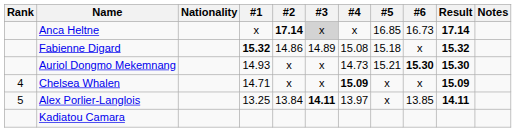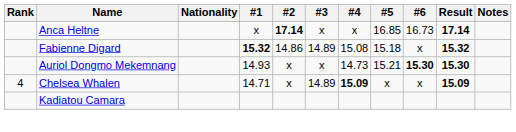Anca Heltne | #3: lightgrey background -> no background
Chelsea Whalen | #3: x -> 14.89
- row: 5 | Alex Porlier-Langlois | 13.25 | 13.84 | 14.11 | 13.97 | x | 13.85 | 14.11
